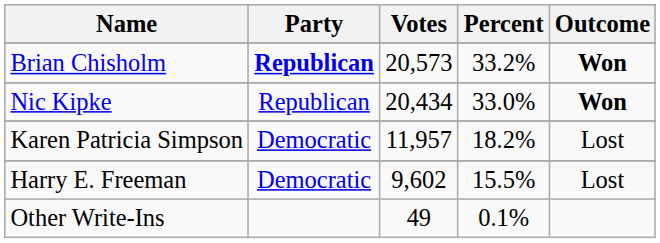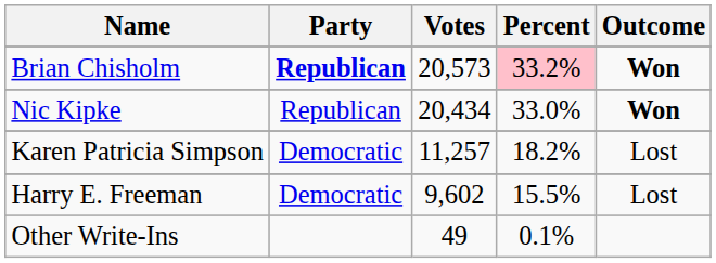Brian Chisholm | Percent: no background -> pink background
Karen Patricia Simpson | Votes: 11,957 -> 11,257
